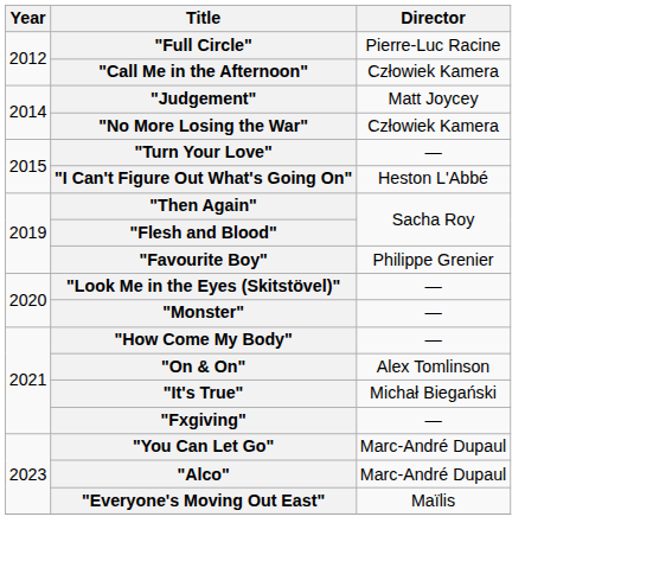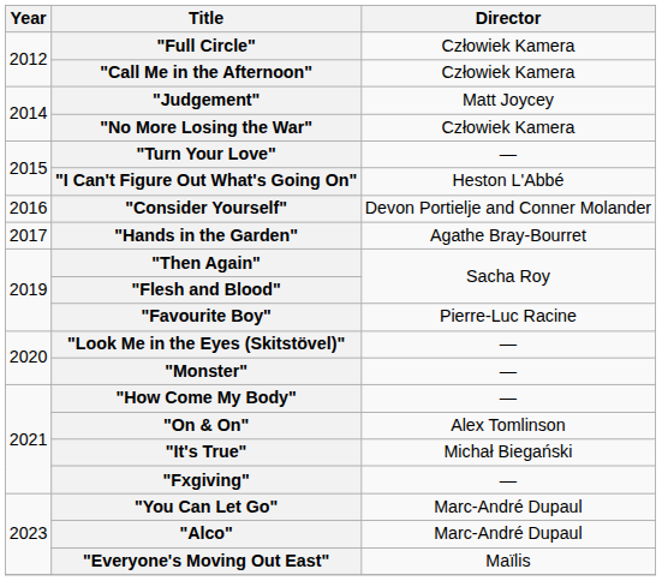"Full Circle" | Director: Pierre-Luc Racine -> Człowiek Kamera
+ row: 2016 | "Consider Yourself" | Devon Portielje and Conner Molander
+ row: 2017 | "Hands in the Garden" | Agathe Bray-Bourret
"Favourite Boy" | Director: Philippe Grenier -> Pierre-Luc Racine
